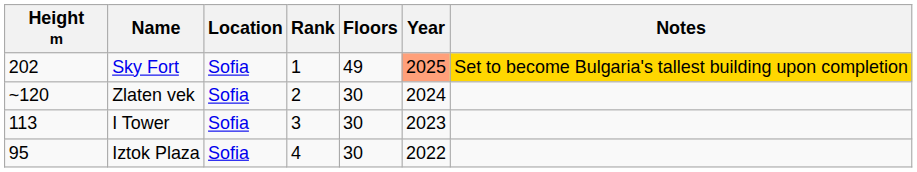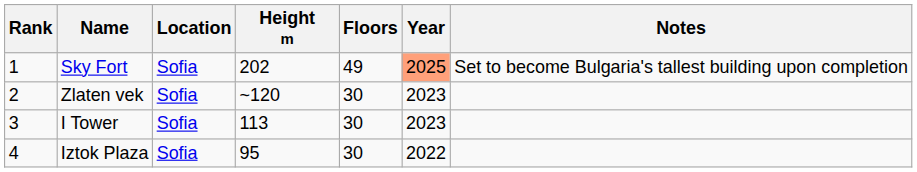columns swapped: Rank <-> Height m
Sky Fort | Notes: gold background -> no background
Zlaten vek | Year: 2024 -> 2023
